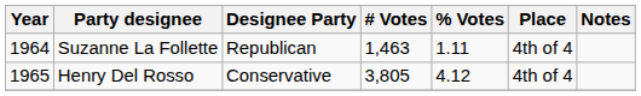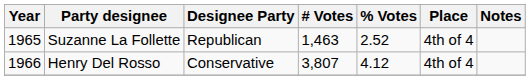Suzanne La Follette | Year: 1964 -> 1965
Suzanne La Follette | % Votes: 1.11 -> 2.52
Henry Del Rosso | Year: 1965 -> 1966
Henry Del Rosso | # Votes: 3,805 -> 3,807
